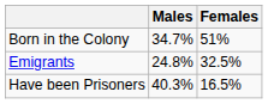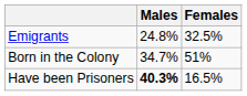rows swapped: Emigrants <-> Born in the Colony
Have been Prisoners | Males: normal -> bold
